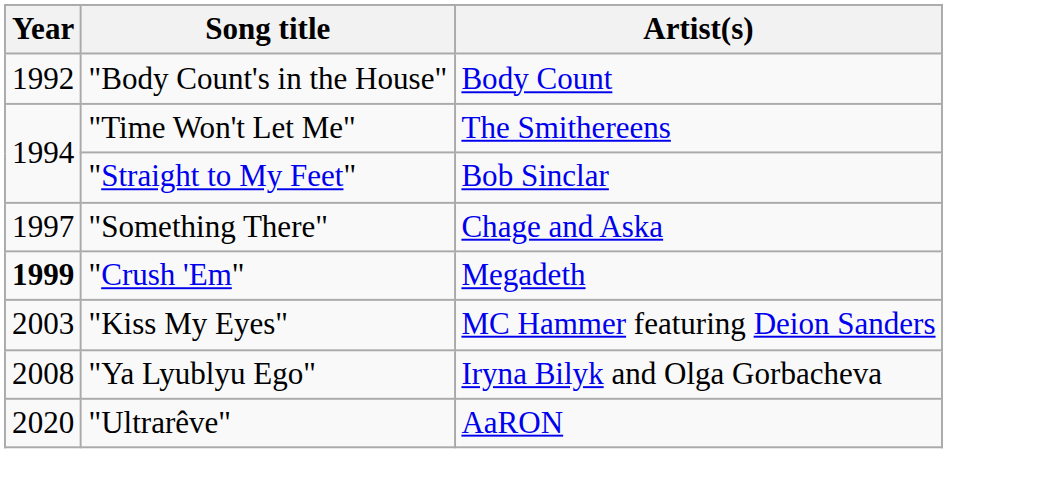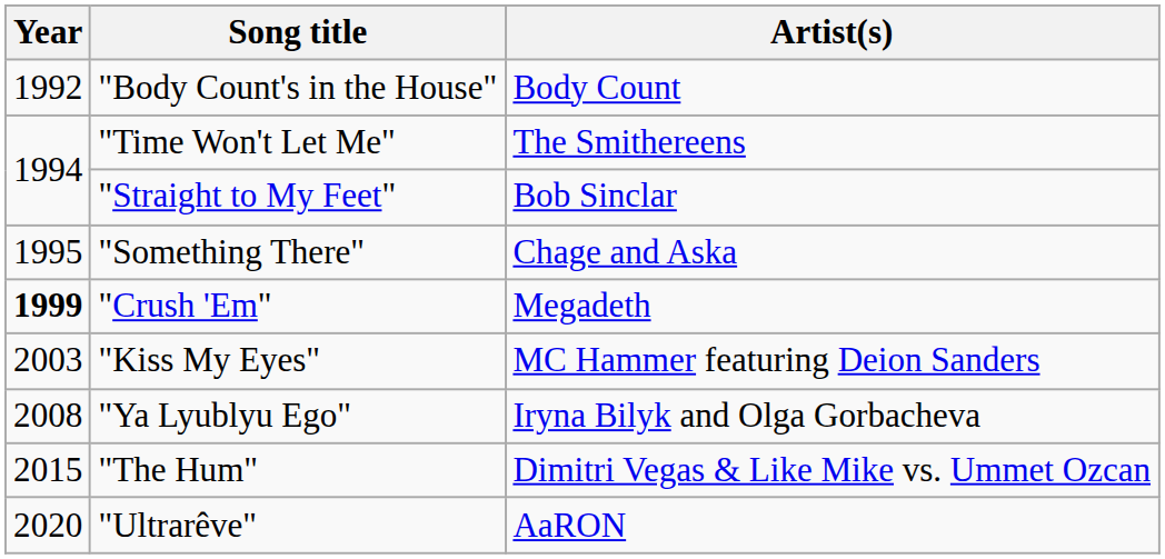"Something There" | Year: 1997 -> 1995
+ row: 2015 | "The Hum" | Dimitri Vegas & Like Mike vs. Ummet Ozcan
